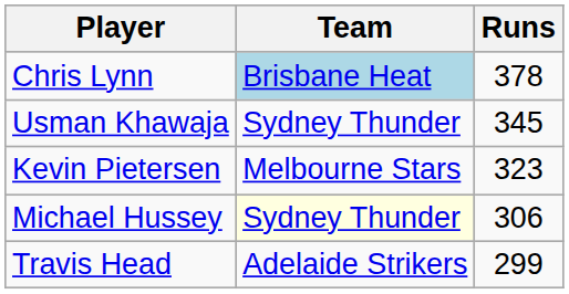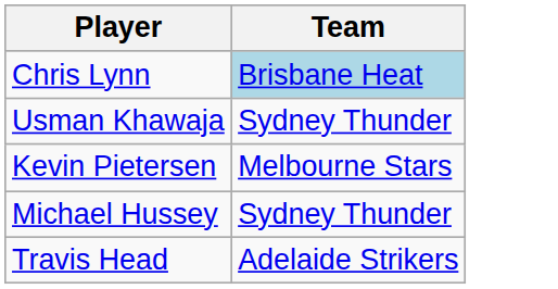- column: Runs | 378 | 345 | 323 | 306 | 299
Michael Hussey | Team: lightyellow background -> no background
